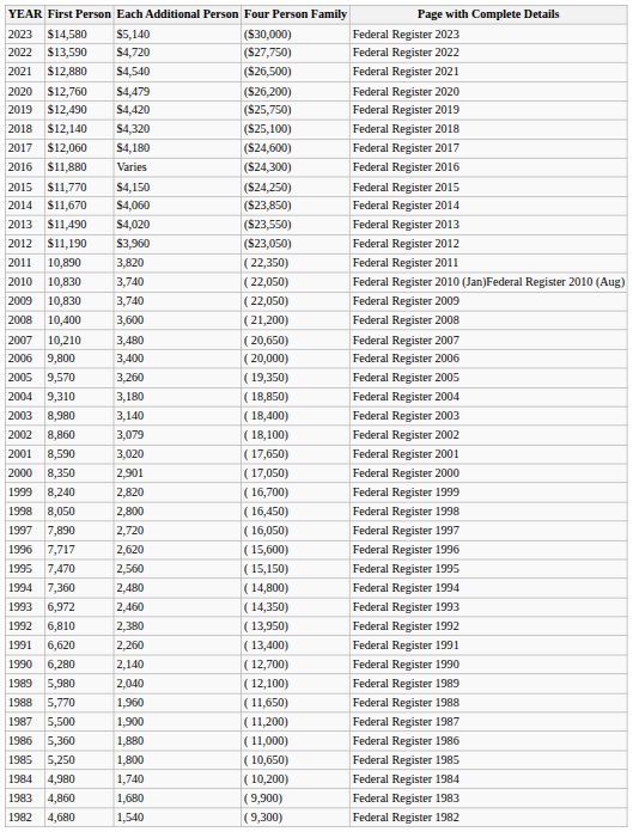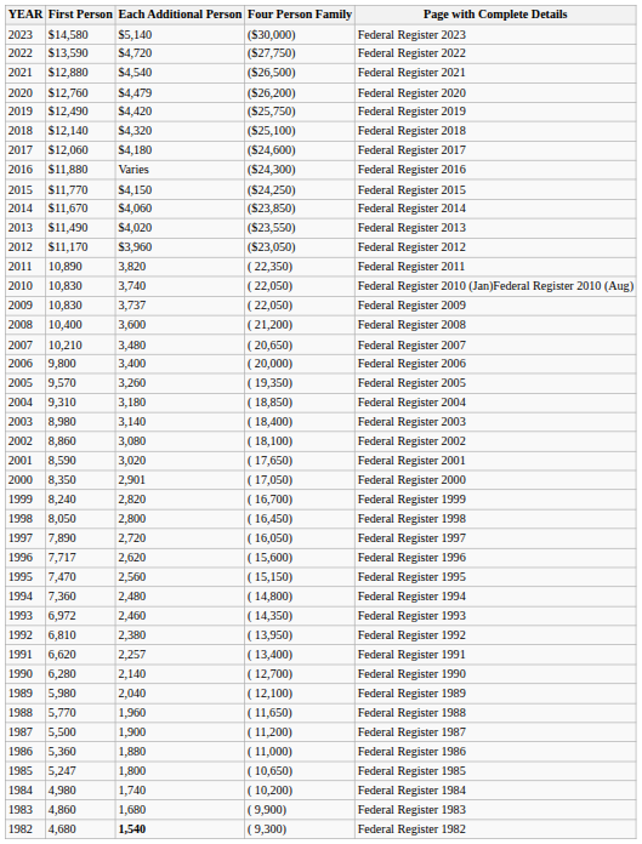2012 | First Person: $11,190 -> $11,170
2009 | Each Additional Person: 3,740 -> 3,737
2002 | Each Additional Person: 3,079 -> 3,080
1991 | Each Additional Person: 2,260 -> 2,257
1985 | First Person: 5,250 -> 5,247
1982 | Each Additional Person: normal -> bold
